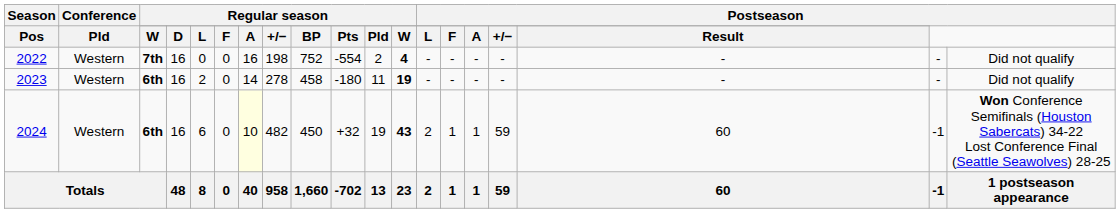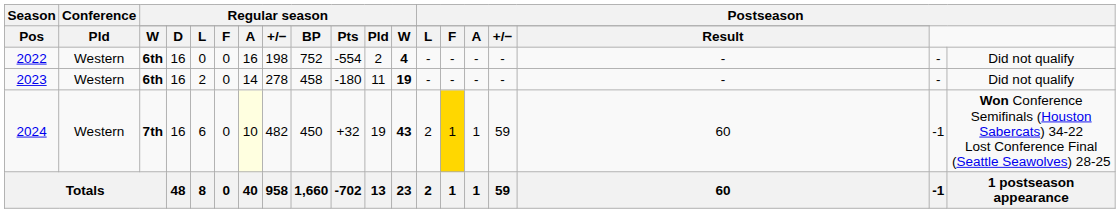2022 | column 3: 7th -> 6th
2024 | column 3: 6th -> 7th
2024 | column 14: no background -> gold background
